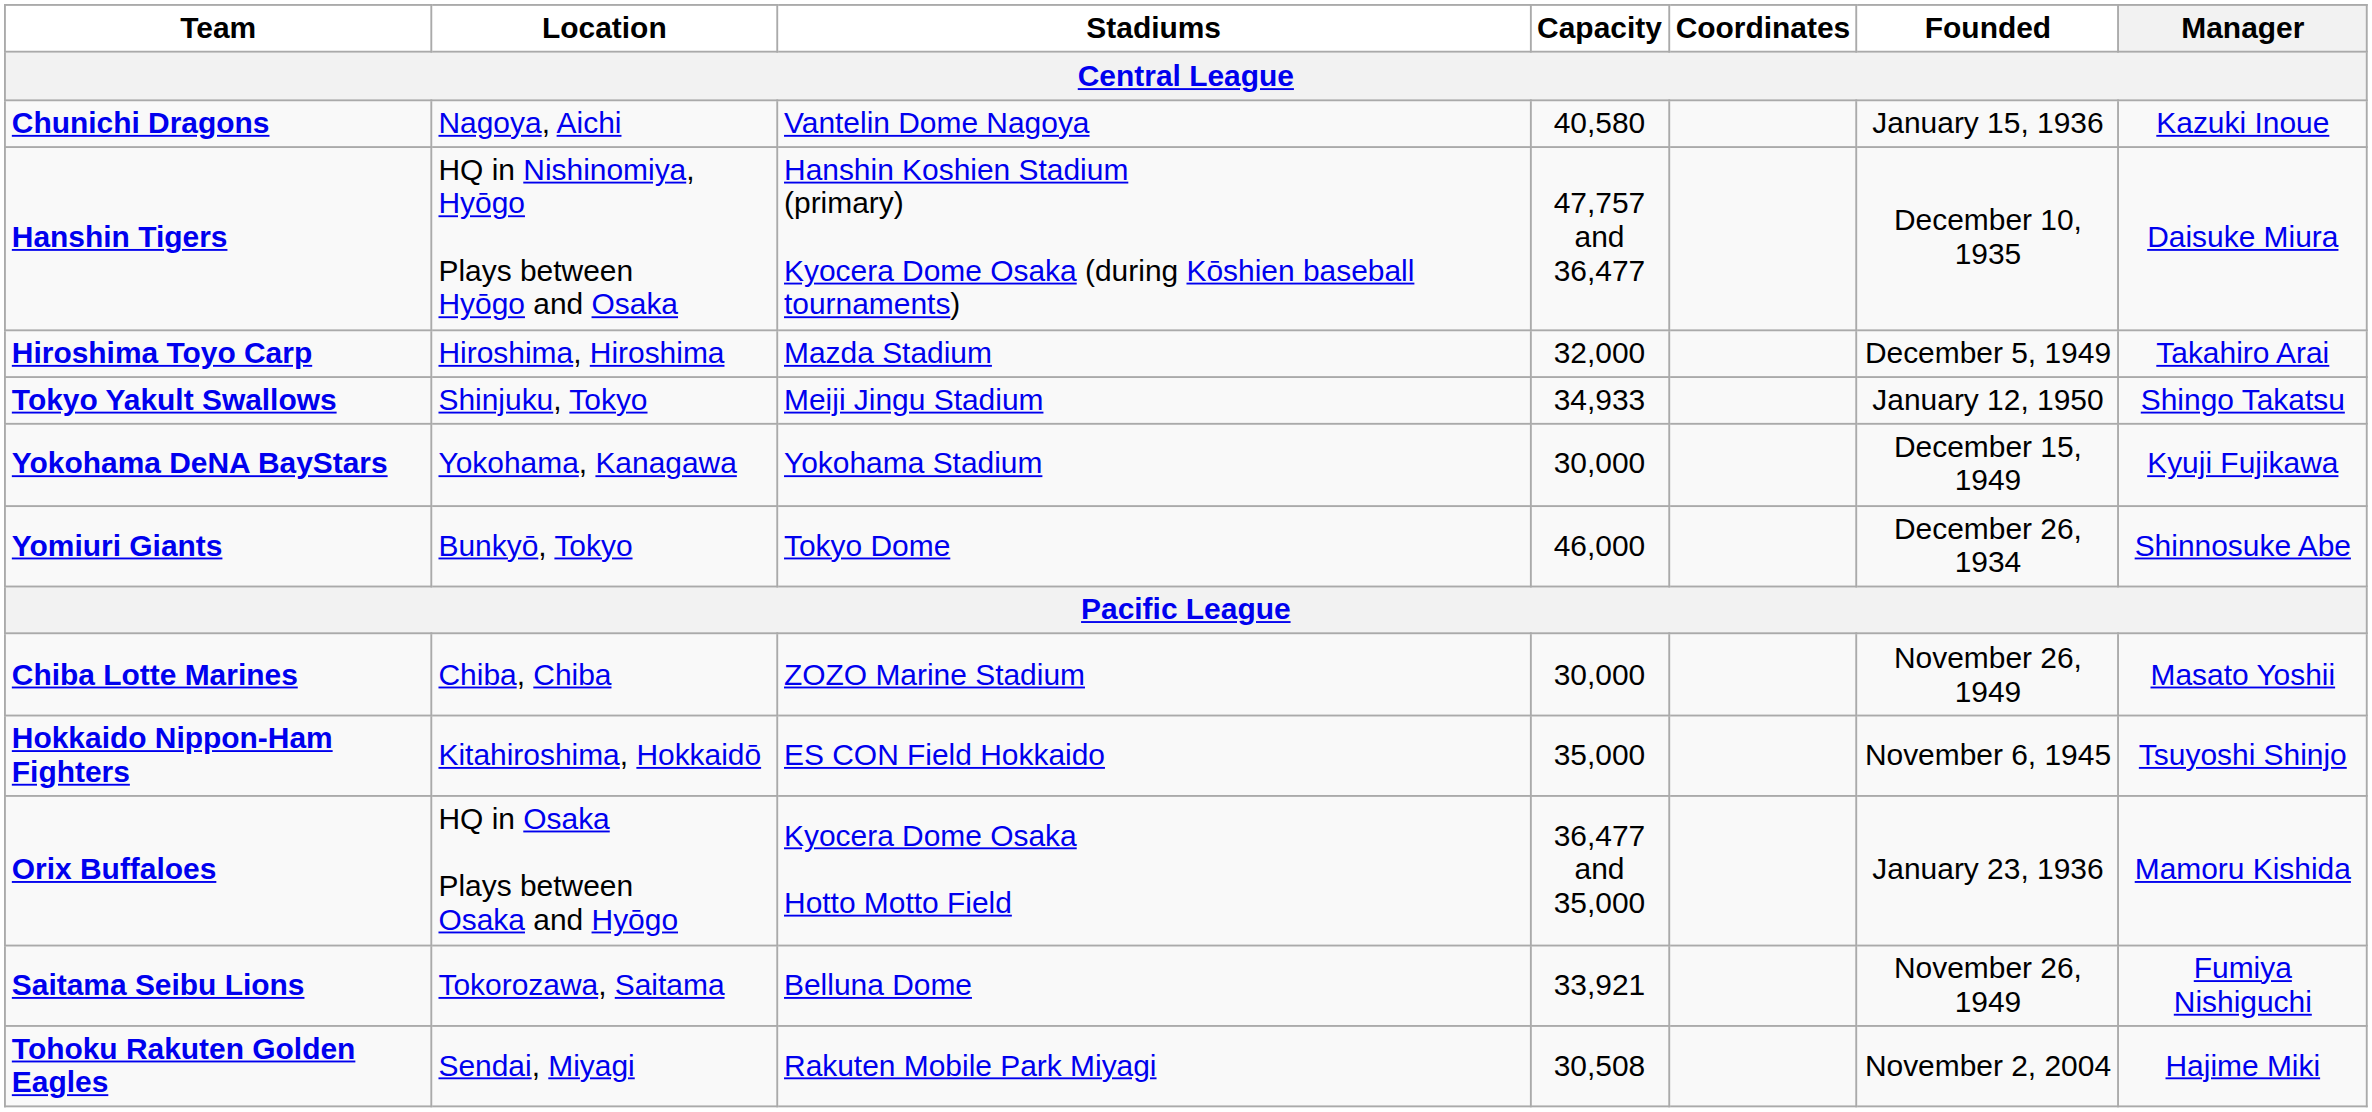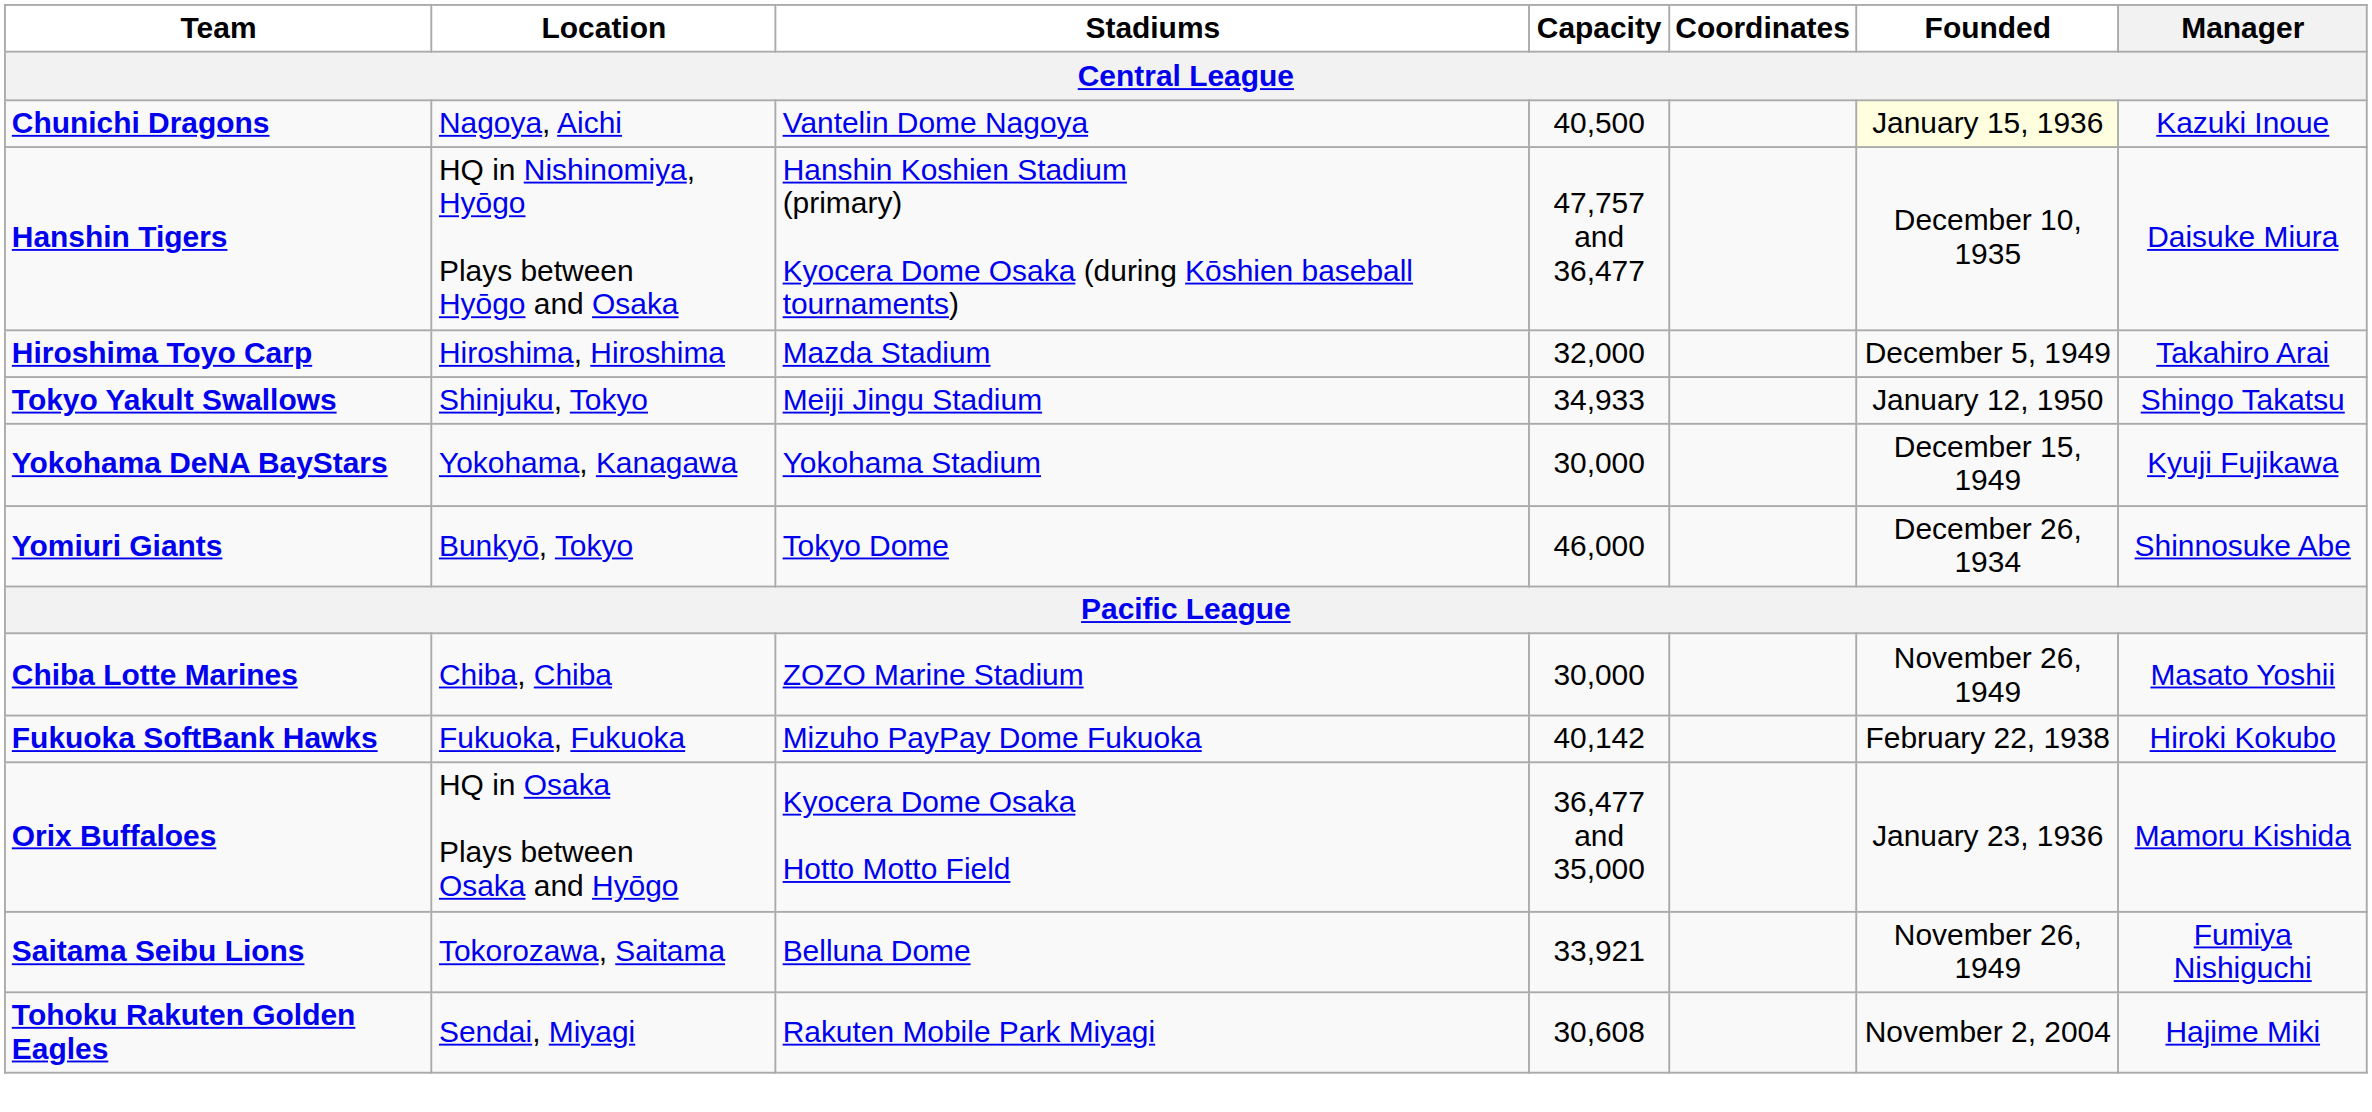Chunichi Dragons | Capacity: 40,580 -> 40,500
Chunichi Dragons | Founded: no background -> lightyellow background
+ row: Fukuoka SoftBank Hawks | Fukuoka, Fukuoka | Mizuho PayPay Dome Fukuoka | 40,142 | February 22, 1938 | Hiroki Kokubo
- row: Hokkaido Nippon-Ham Fighters | Kitahiroshima, Hokkaidō | ES CON Field Hokkaido | 35,000 | November 6, 1945 | Tsuyoshi Shinjo
Tohoku Rakuten Golden Eagles | Capacity: 30,508 -> 30,608
